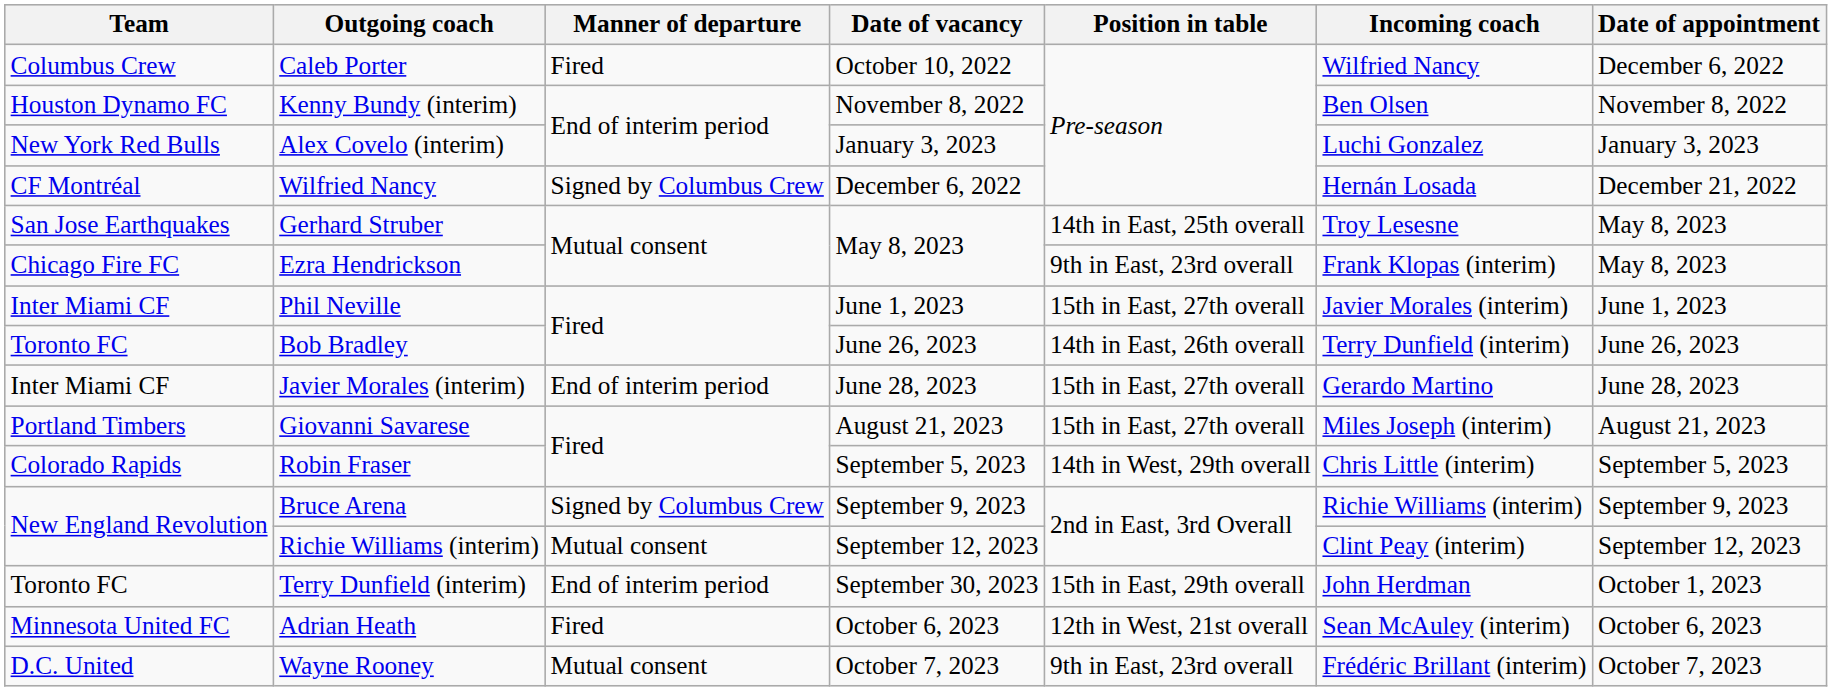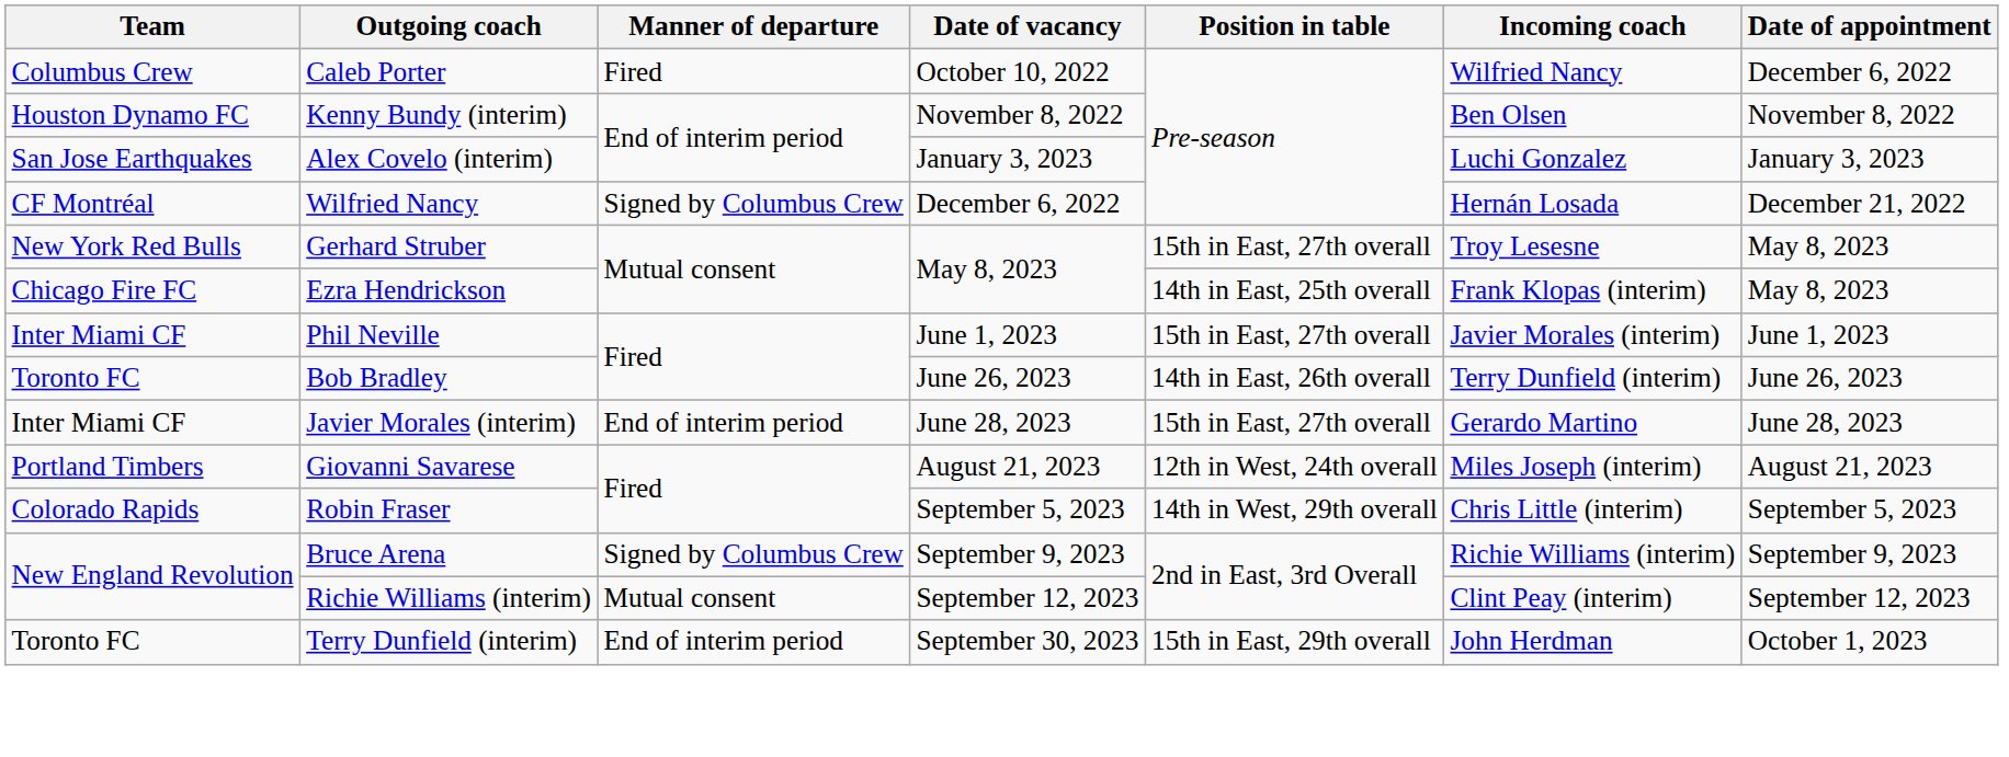Alex Covelo (interim) | Team: New York Red Bulls -> San Jose Earthquakes
Gerhard Struber | Team: San Jose Earthquakes -> New York Red Bulls
Gerhard Struber | Position in table: 14th in East, 25th overall -> 15th in East, 27th overall
Ezra Hendrickson | Position in table: 9th in East, 23rd overall -> 14th in East, 25th overall
Giovanni Savarese | Position in table: 15th in East, 27th overall -> 12th in West, 24th overall
- row: Minnesota United FC | Adrian Heath | Fired | October 6, 2023 | 12th in West, 21st overall | Sean McAuley (interim) | October 6, 2023
- row: D.C. United | Wayne Rooney | Mutual consent | October 7, 2023 | 9th in East, 23rd overall | Frédéric Brillant (interim) | October 7, 2023
